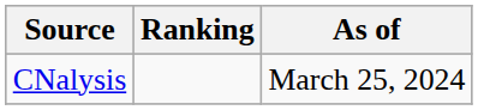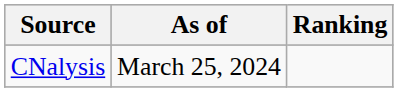columns swapped: Ranking <-> As of
